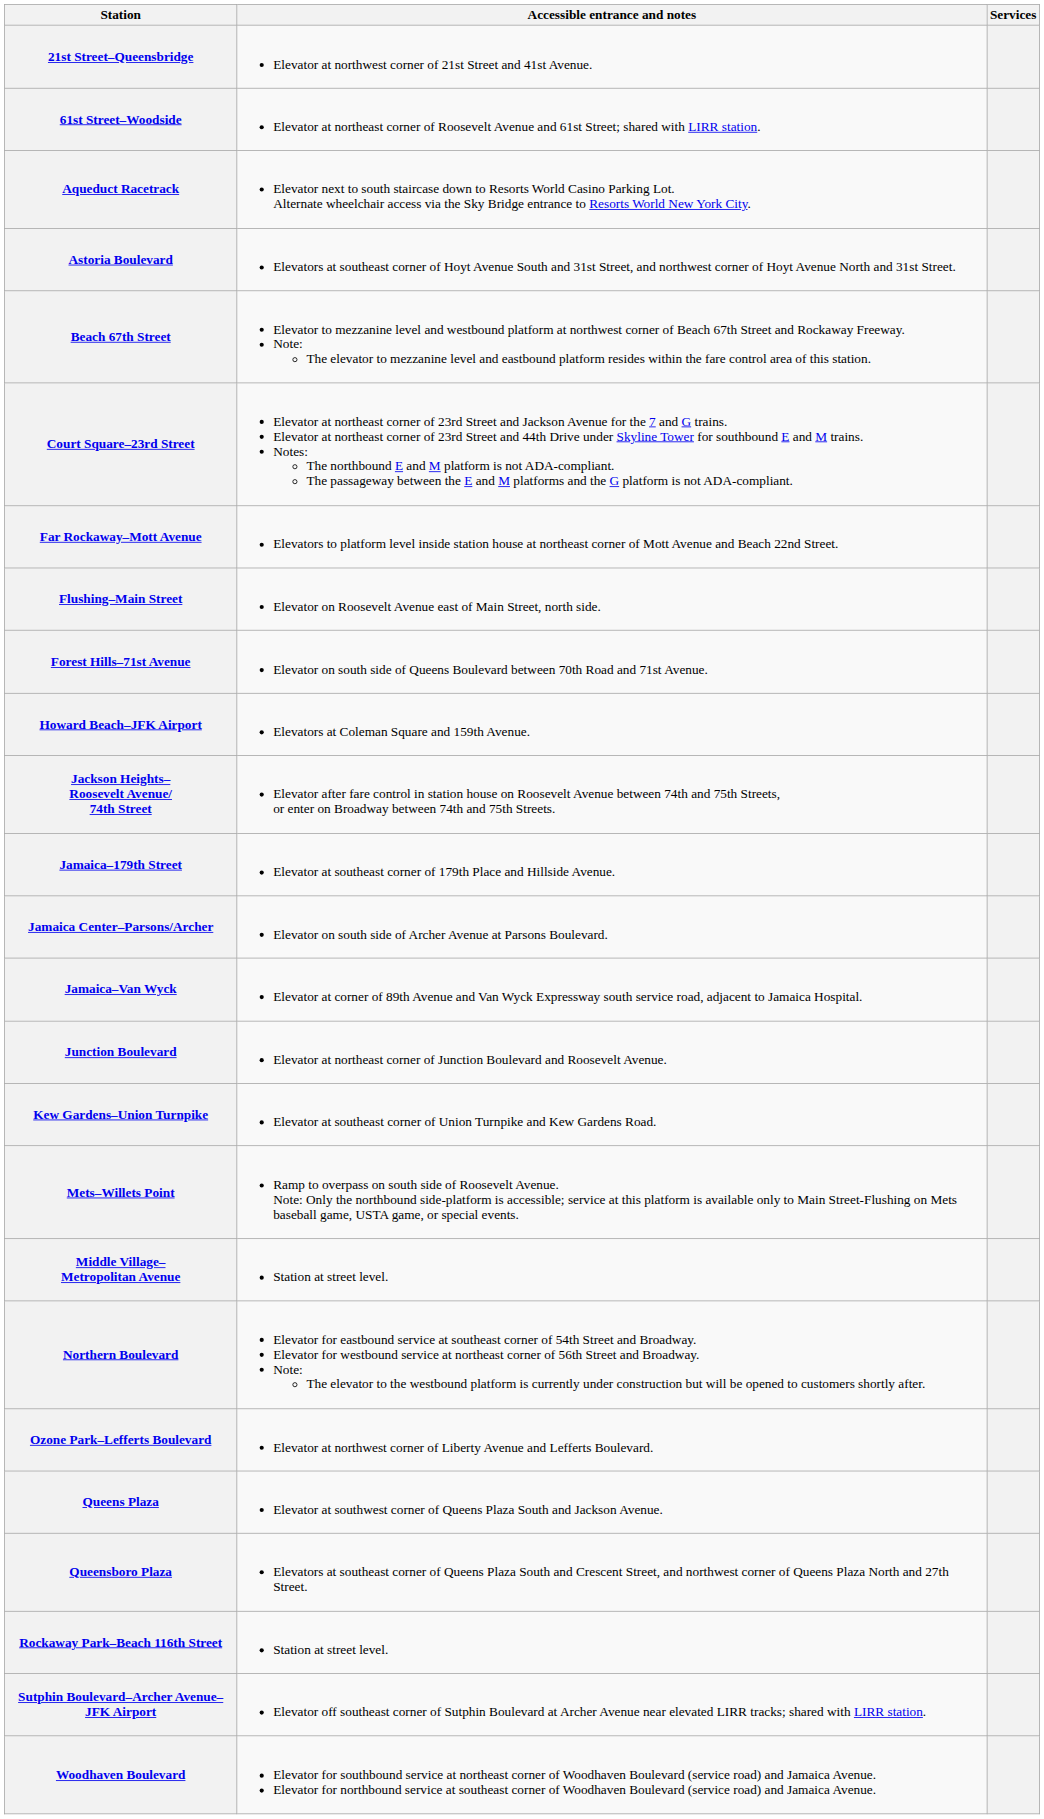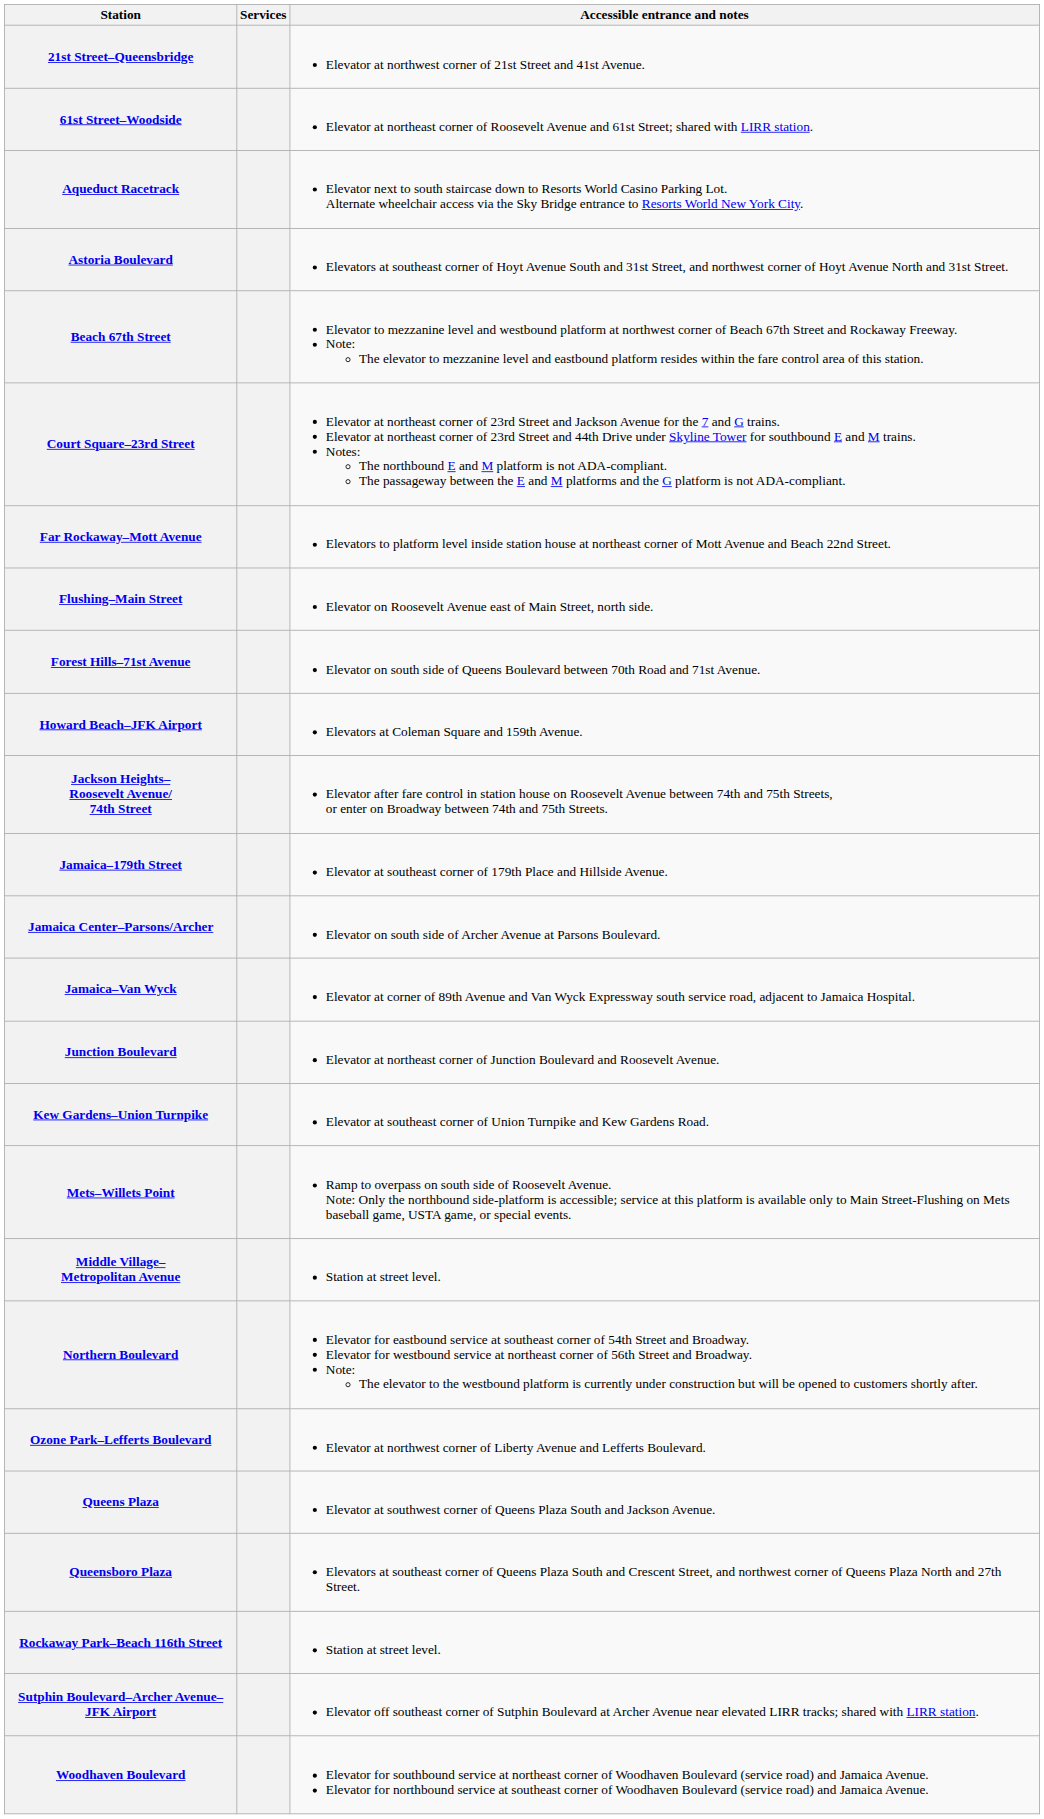columns swapped: Services <-> Accessible entrance and notes
